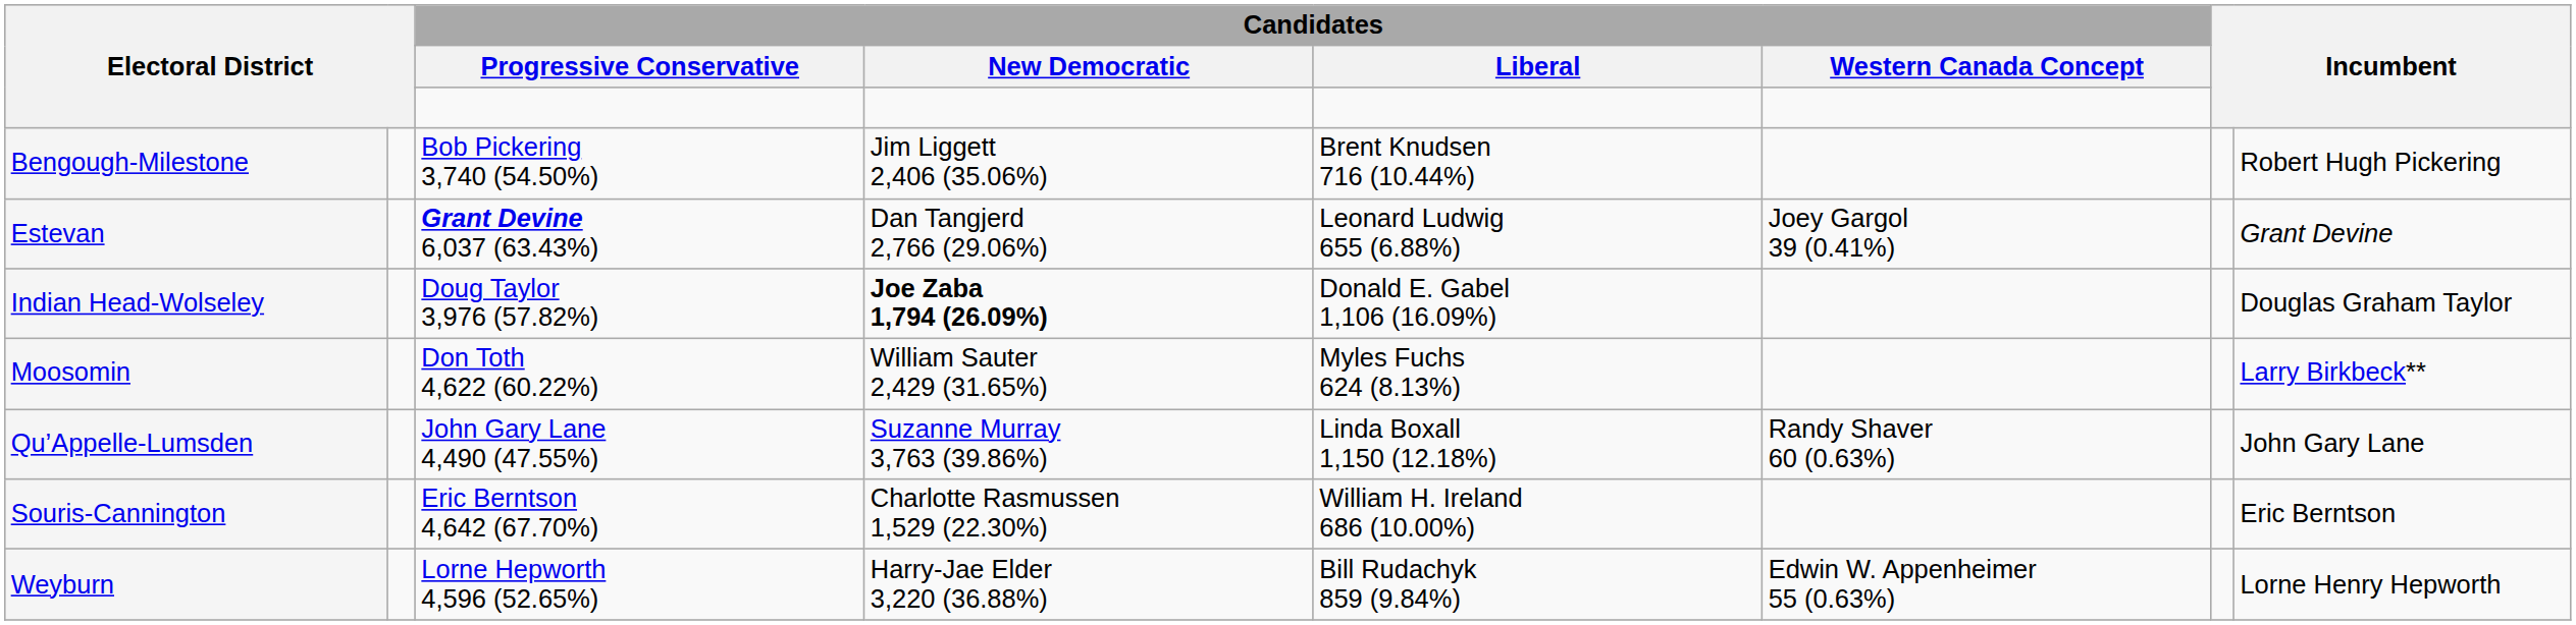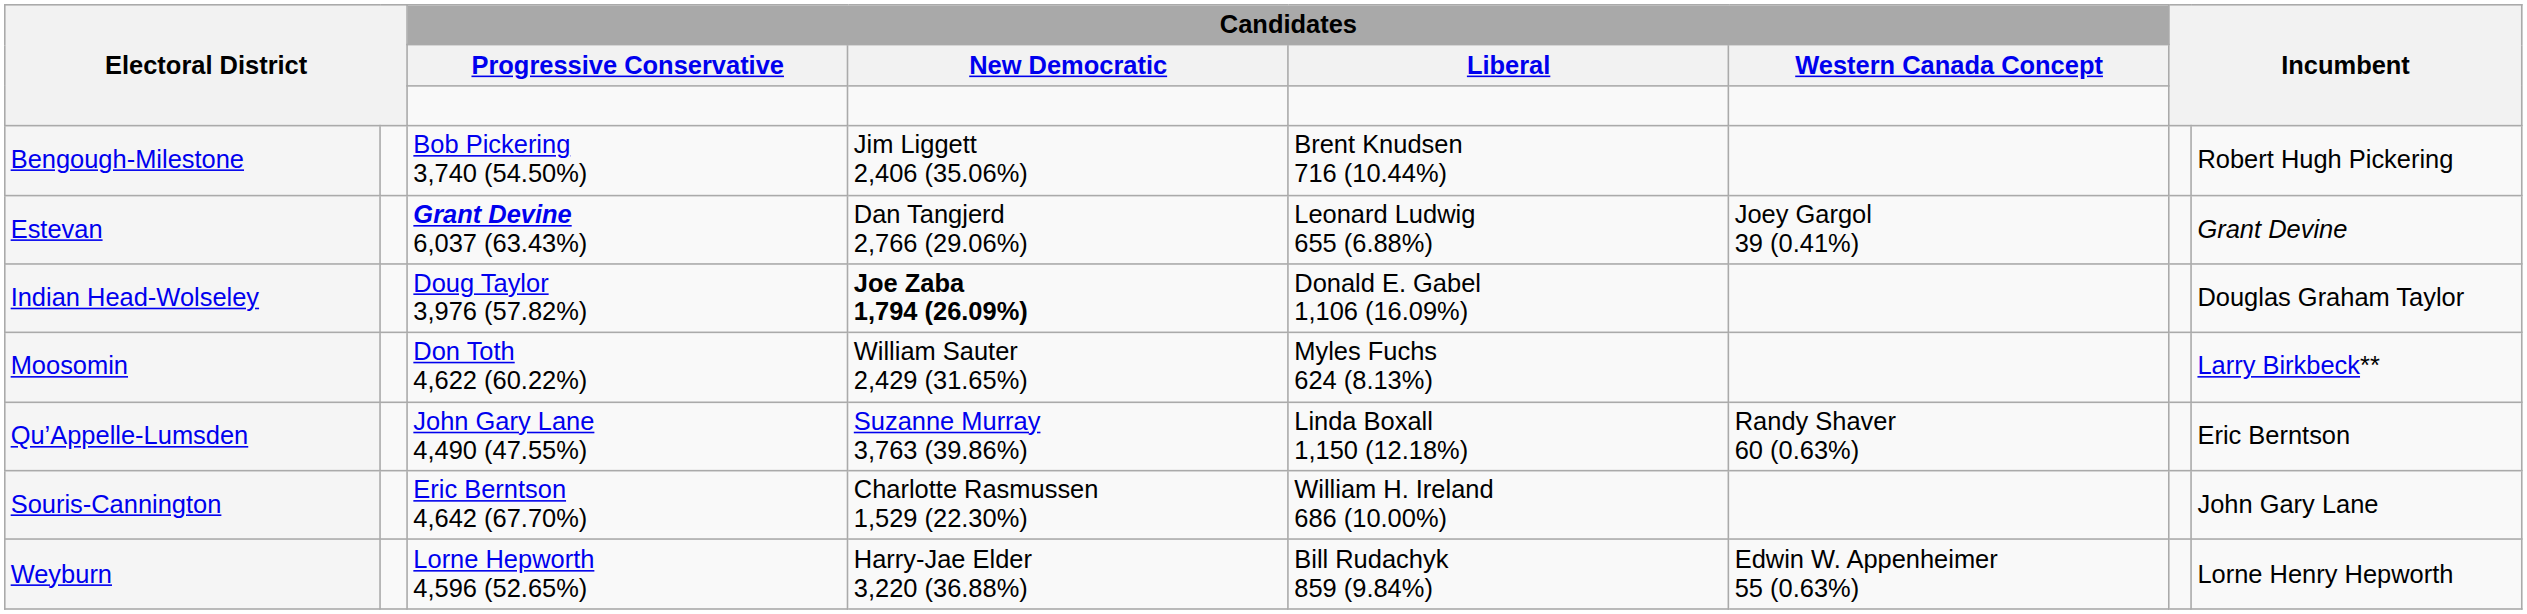Qu’Appelle-Lumsden | column 8: John Gary Lane -> Eric Berntson
Souris-Cannington | column 8: Eric Berntson -> John Gary Lane
